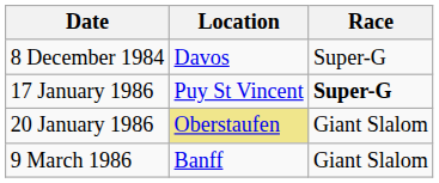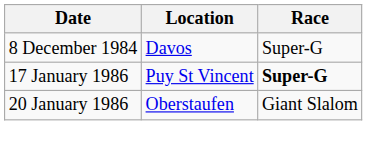20 January 1986 | Location: khaki background -> no background
- row: 9 March 1986 | Banff | Giant Slalom
